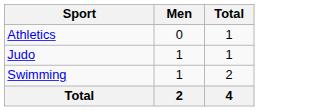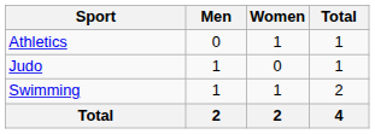+ column: Women | 1 | 0 | 1 | 2
